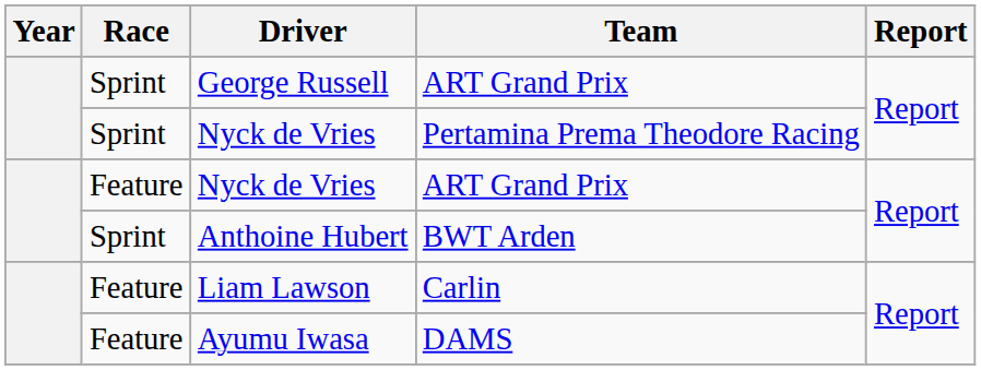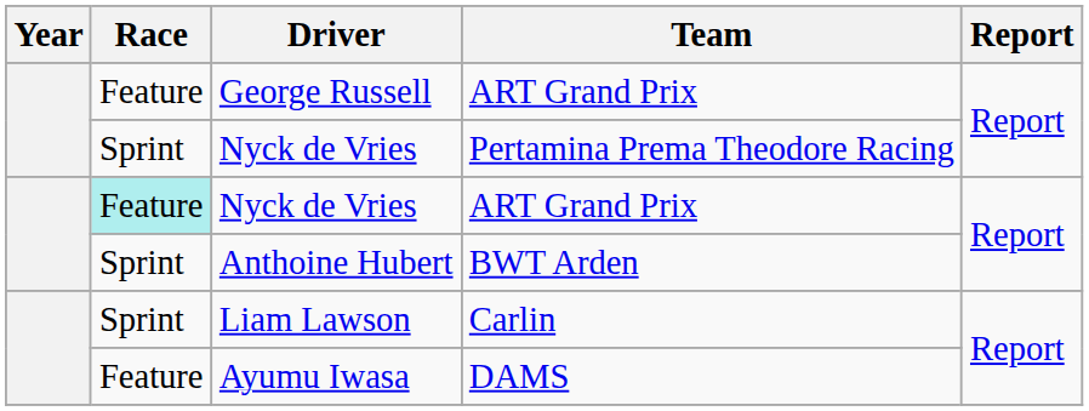George Russell | Race: Sprint -> Feature
Nyck de Vries / ART Grand Prix | Race: no background -> paleturquoise background
Liam Lawson | Race: Feature -> Sprint
